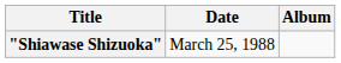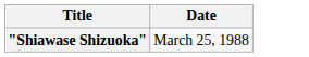- column: Album
